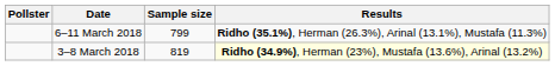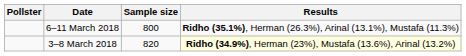6–11 March 2018 | Sample size: 799 -> 800
3–8 March 2018 | Sample size: 819 -> 820
